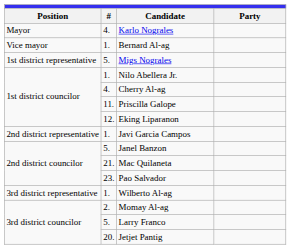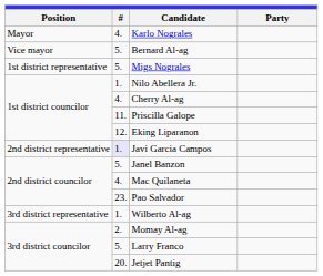Bernard Al-ag | column 2: 1. -> 5.
Javi Garcia Campos | column 2: no background -> lavender background
Mac Quilaneta | column 2: 21. -> 4.
